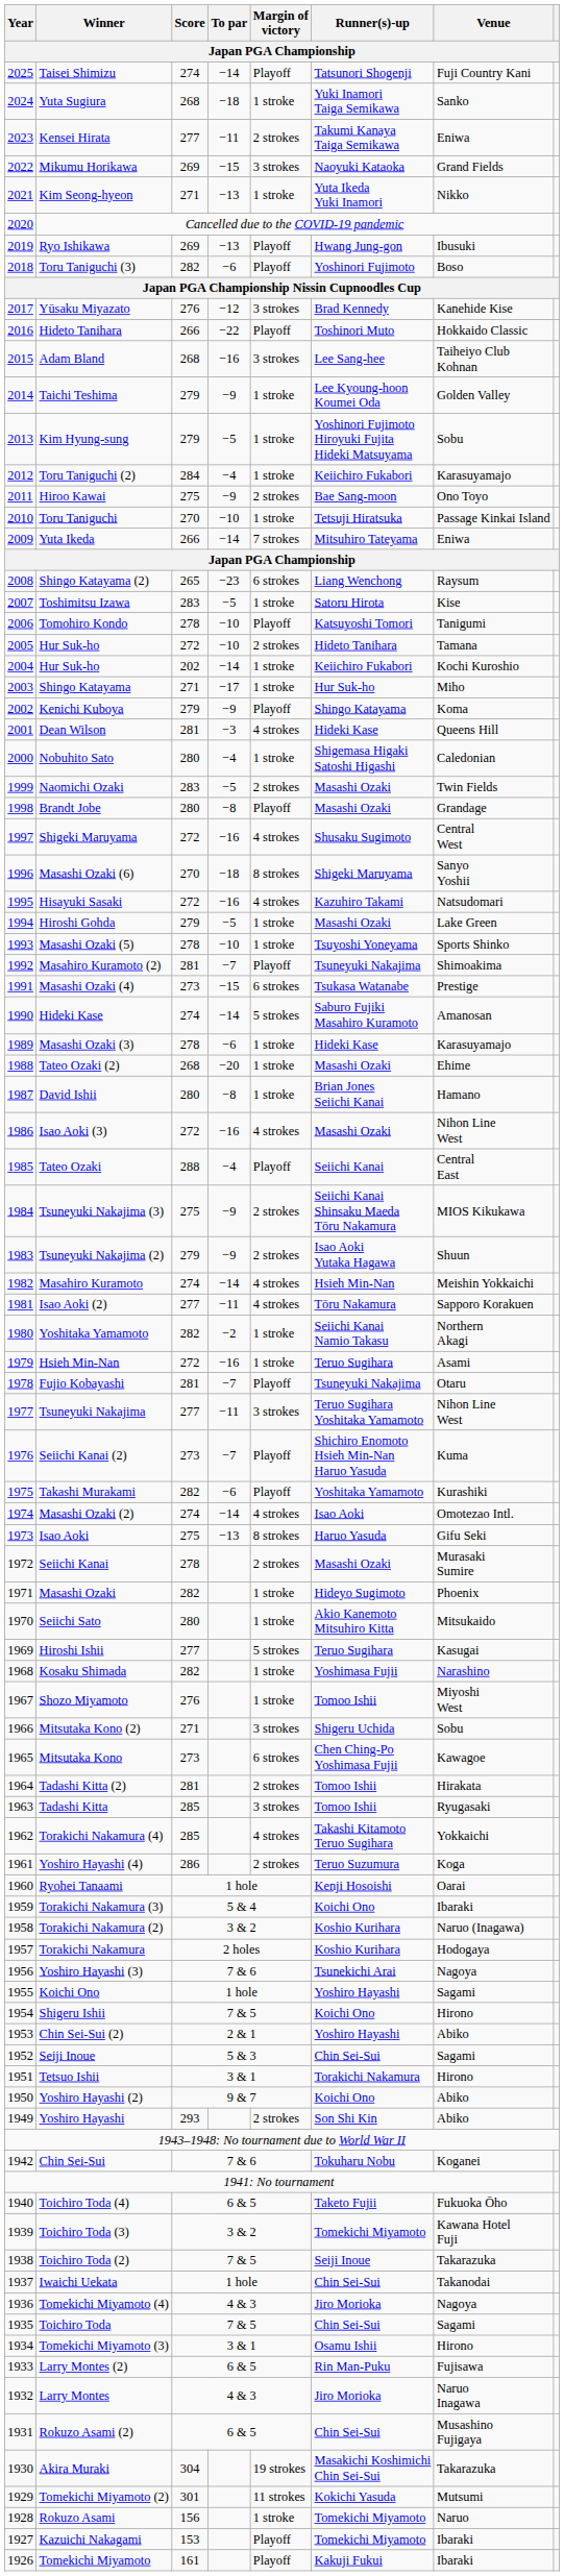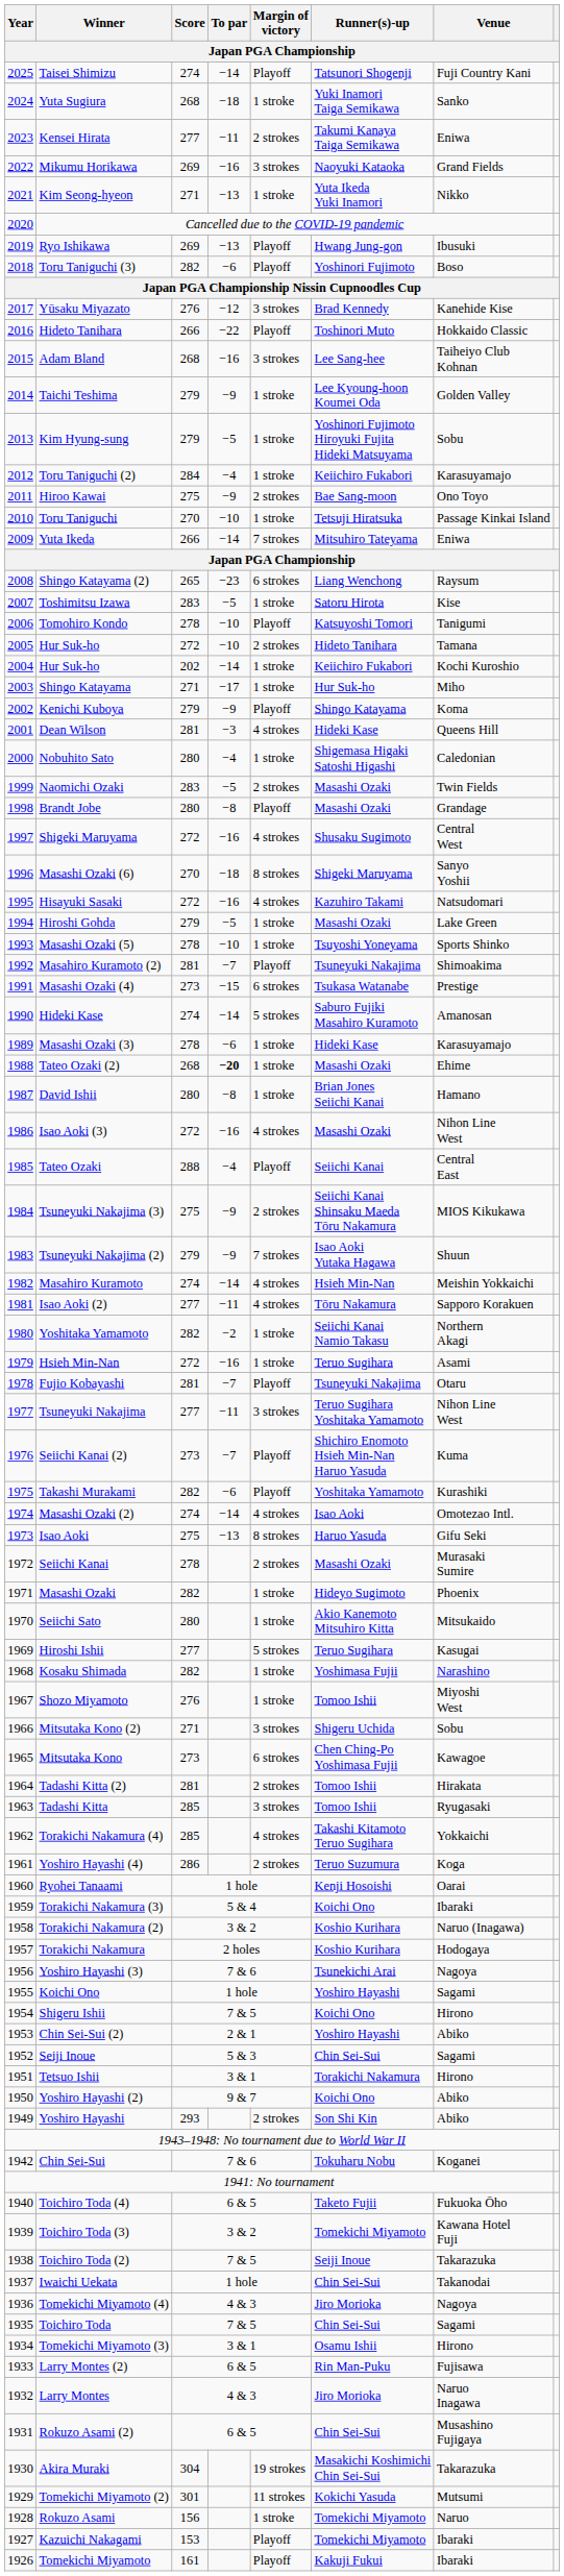Mikumu Horikawa | To par: −15 -> −16
Tateo Ozaki (2) | To par: normal -> bold
Tsuneyuki Nakajima (2) | Margin of victory: 2 strokes -> 7 strokes
